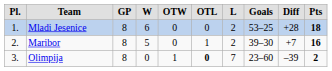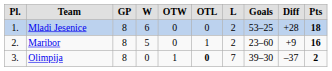Maribor | column 8: 39–30 -> 23–60
Maribor | column 9: +7 -> +9
Olimpija | column 8: 23–60 -> 39–30
Olimpija | column 9: –39 -> –37
